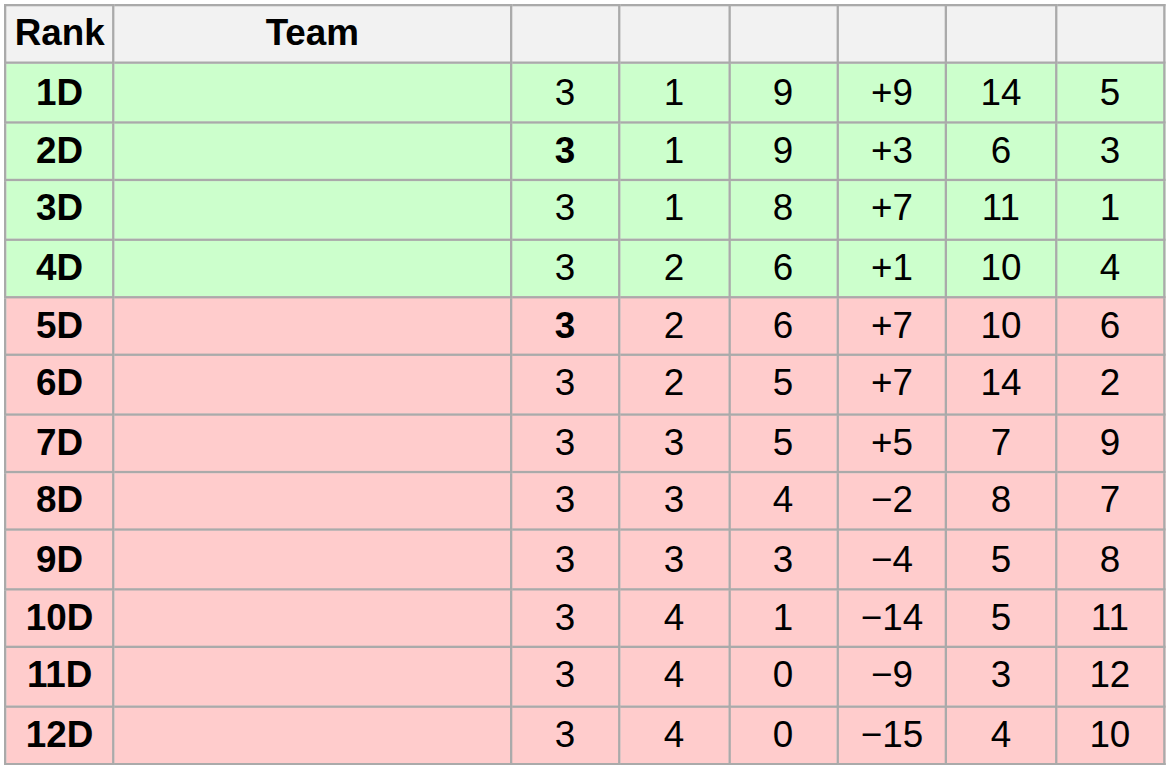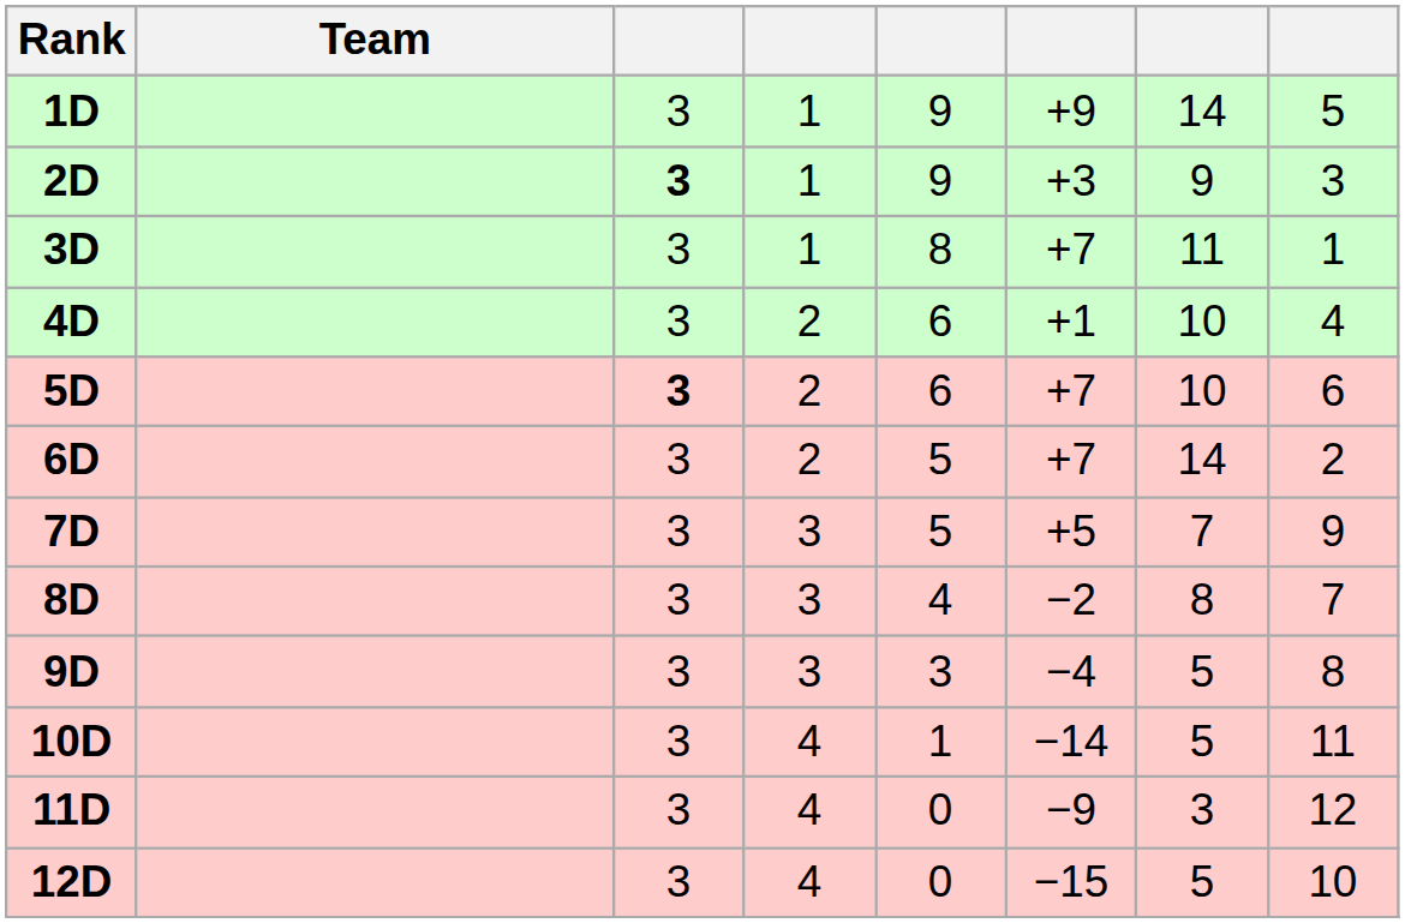2D | column 7: 6 -> 9
12D | column 7: 4 -> 5
